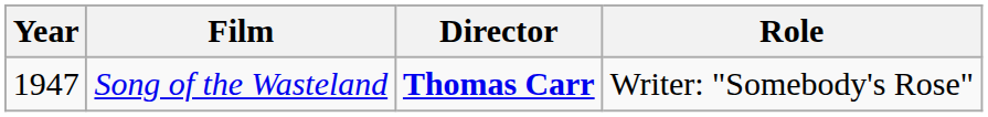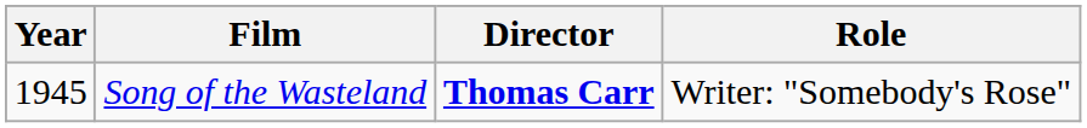Song of the Wasteland | Year: 1947 -> 1945
